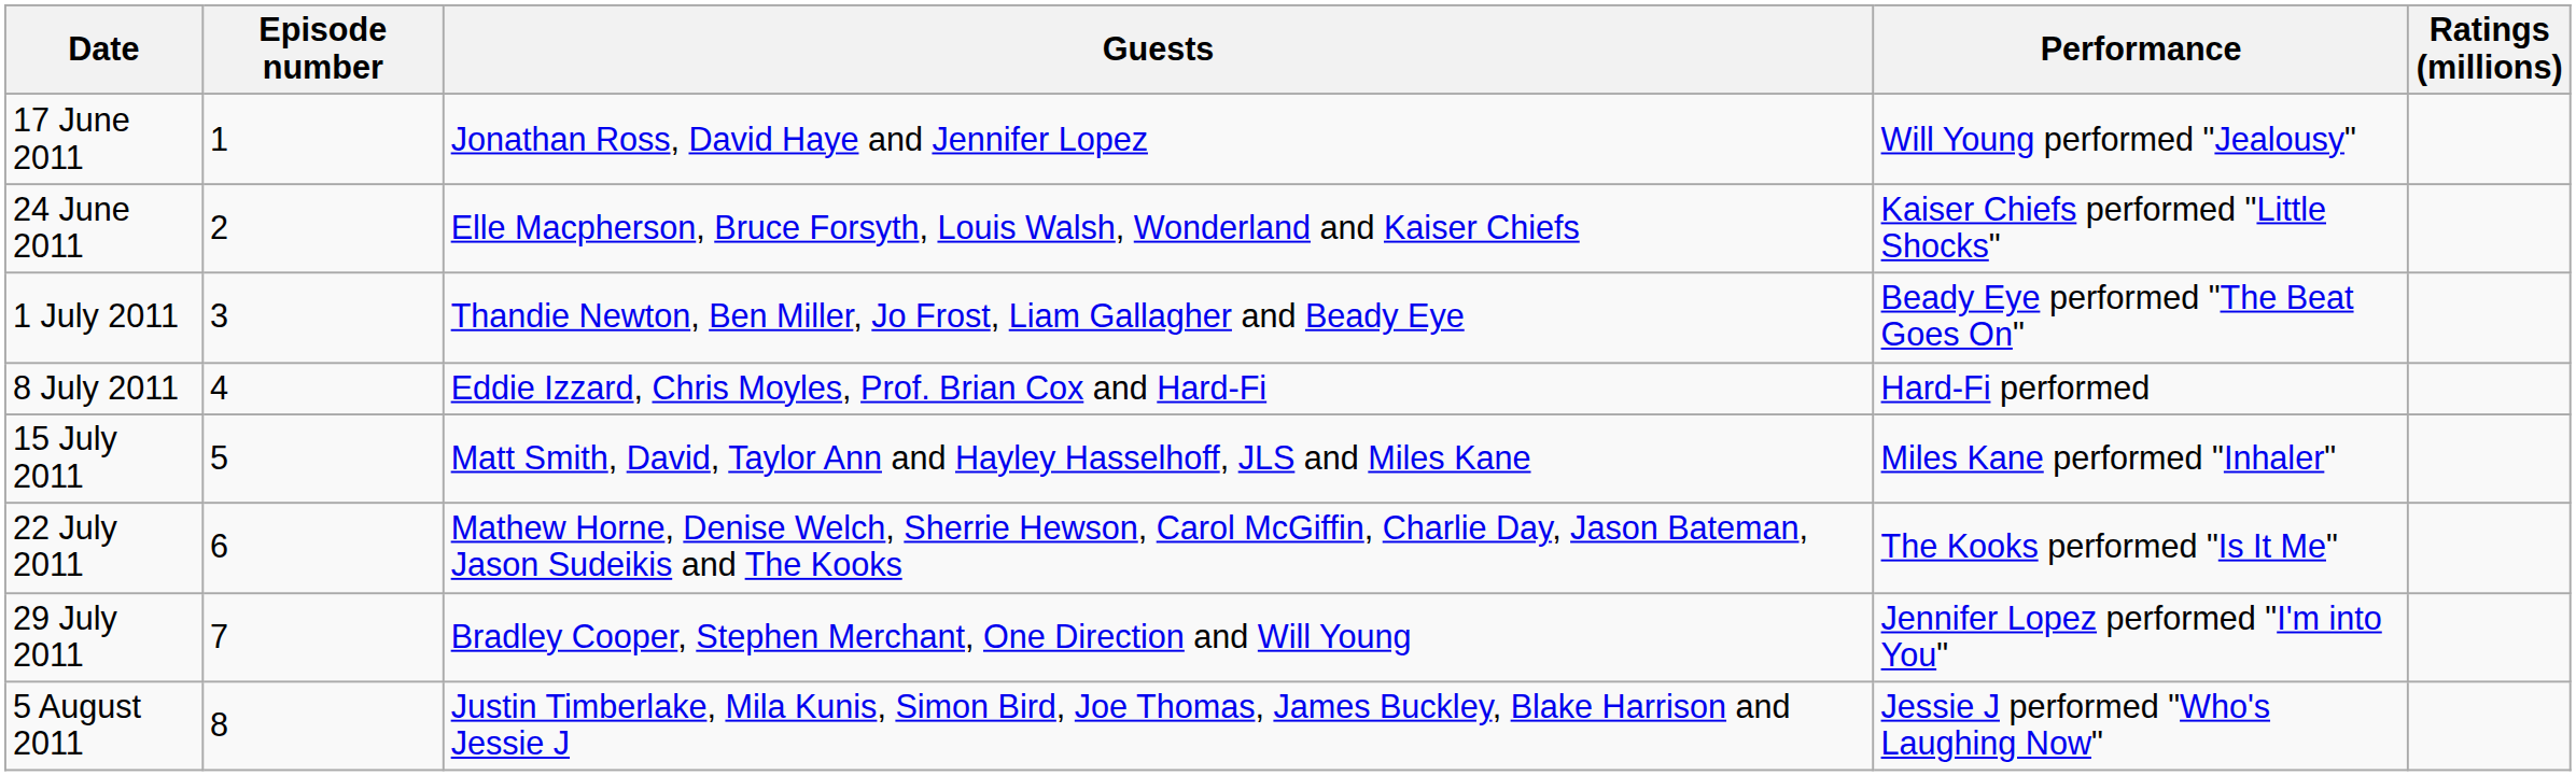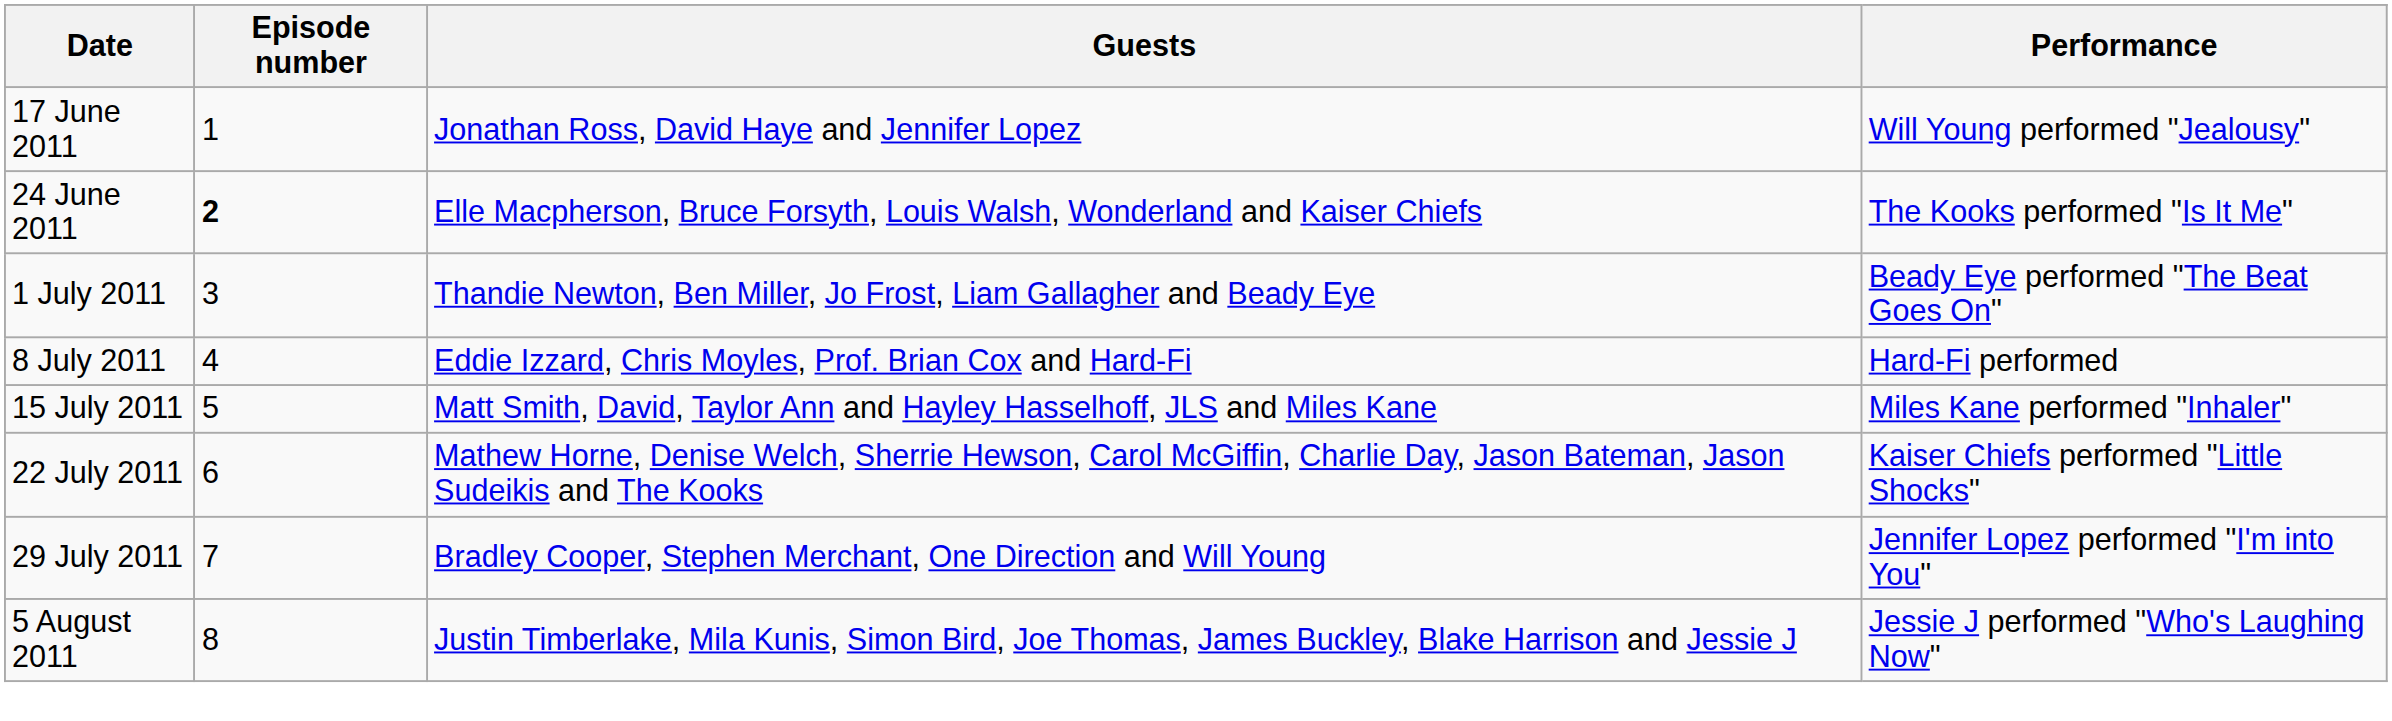- column: Ratings (millions)
24 June 2011 | Episode number: normal -> bold
24 June 2011 | Performance: Kaiser Chiefs performed "Little Shocks" -> The Kooks performed "Is It Me"
22 July 2011 | Performance: The Kooks performed "Is It Me" -> Kaiser Chiefs performed "Little Shocks"
